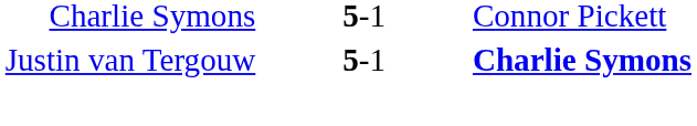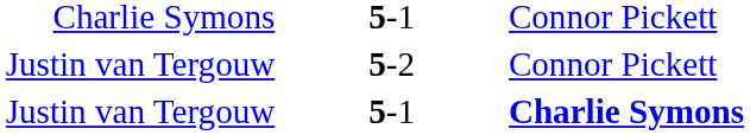+ row: Justin van Tergouw | 5-2 | Connor Pickett
